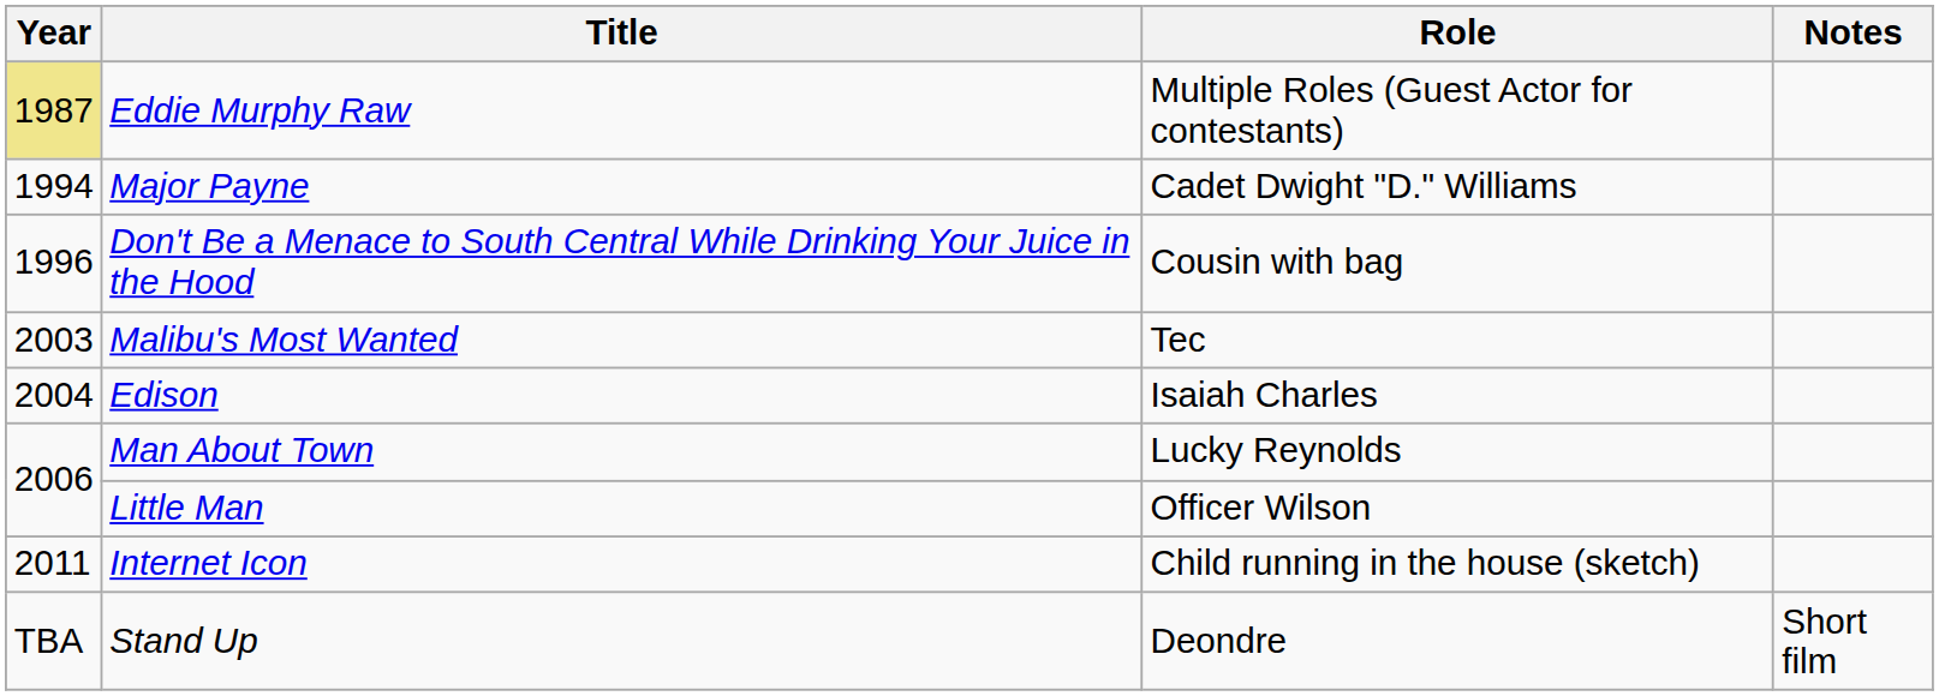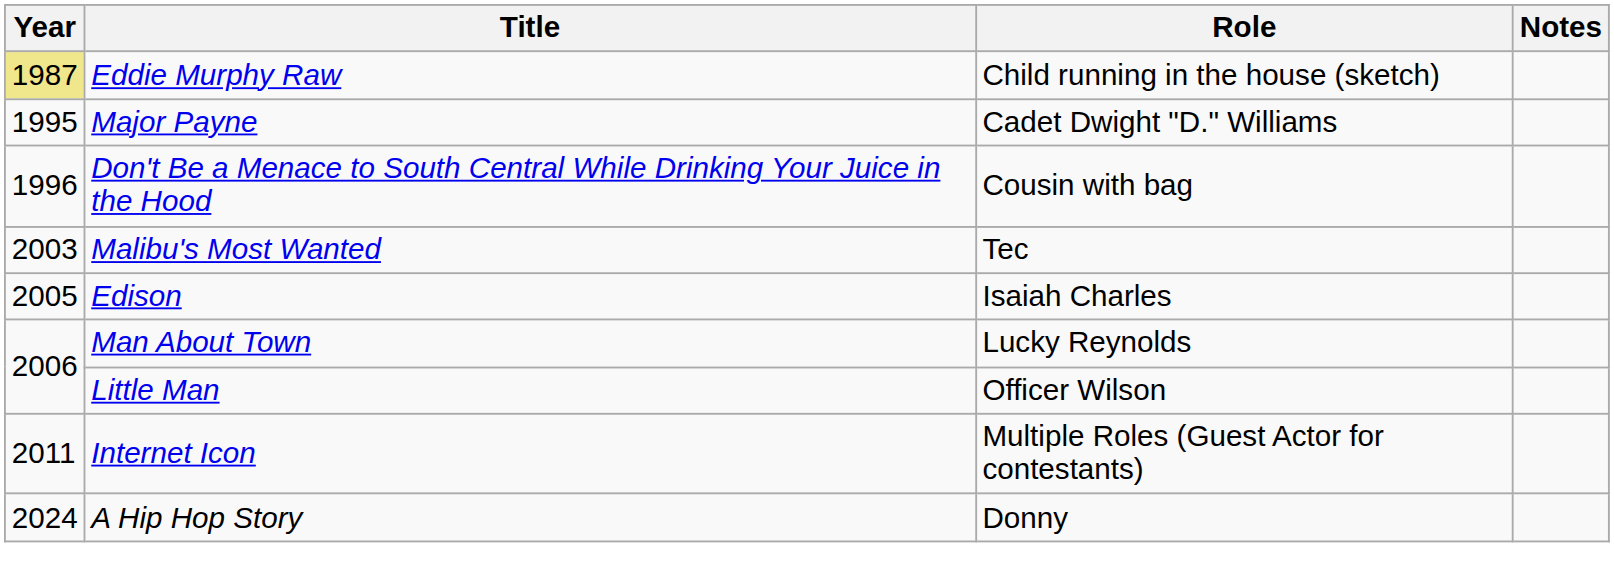Eddie Murphy Raw | Role: Multiple Roles (Guest Actor for contestants) -> Child running in the house (sketch)
Major Payne | Year: 1994 -> 1995
Edison | Year: 2004 -> 2005
Internet Icon | Role: Child running in the house (sketch) -> Multiple Roles (Guest Actor for contestants)
+ row: 2024 | A Hip Hop Story | Donny
- row: TBA | Stand Up | Deondre | Short film
